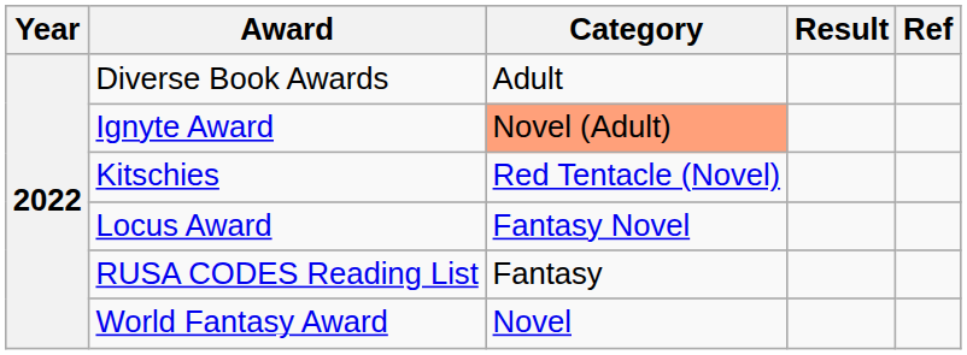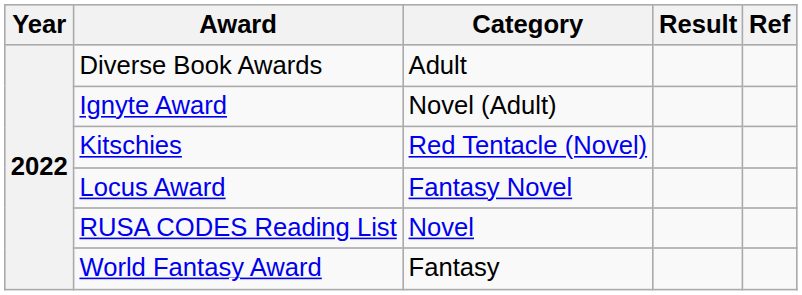Ignyte Award | Category: lightsalmon background -> no background
RUSA CODES Reading List | Category: Fantasy -> Novel
World Fantasy Award | Category: Novel -> Fantasy
